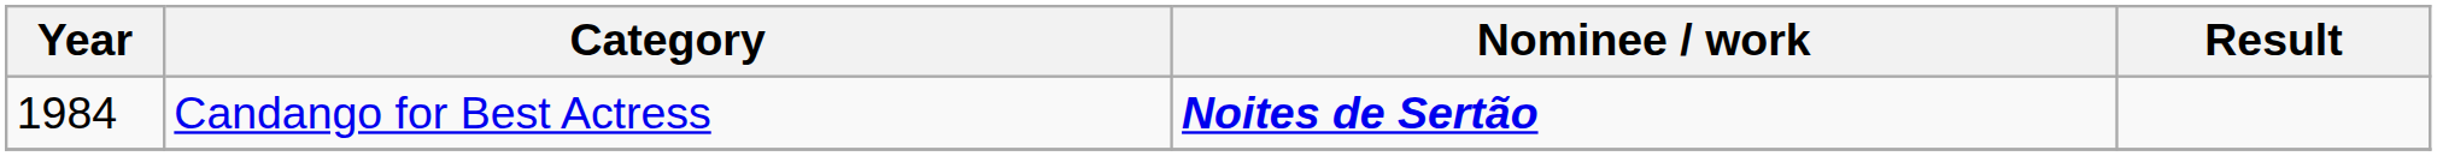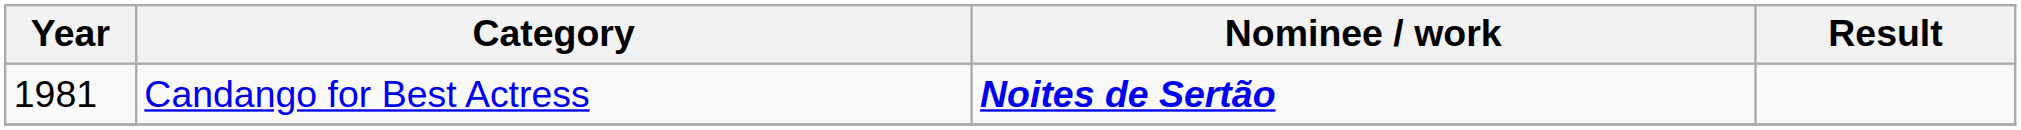Candango for Best Actress | Year: 1984 -> 1981
